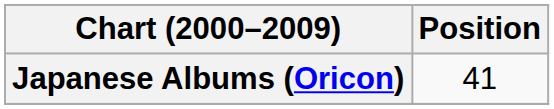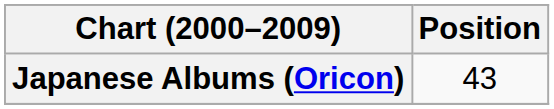Japanese Albums (Oricon) | Position: 41 -> 43
